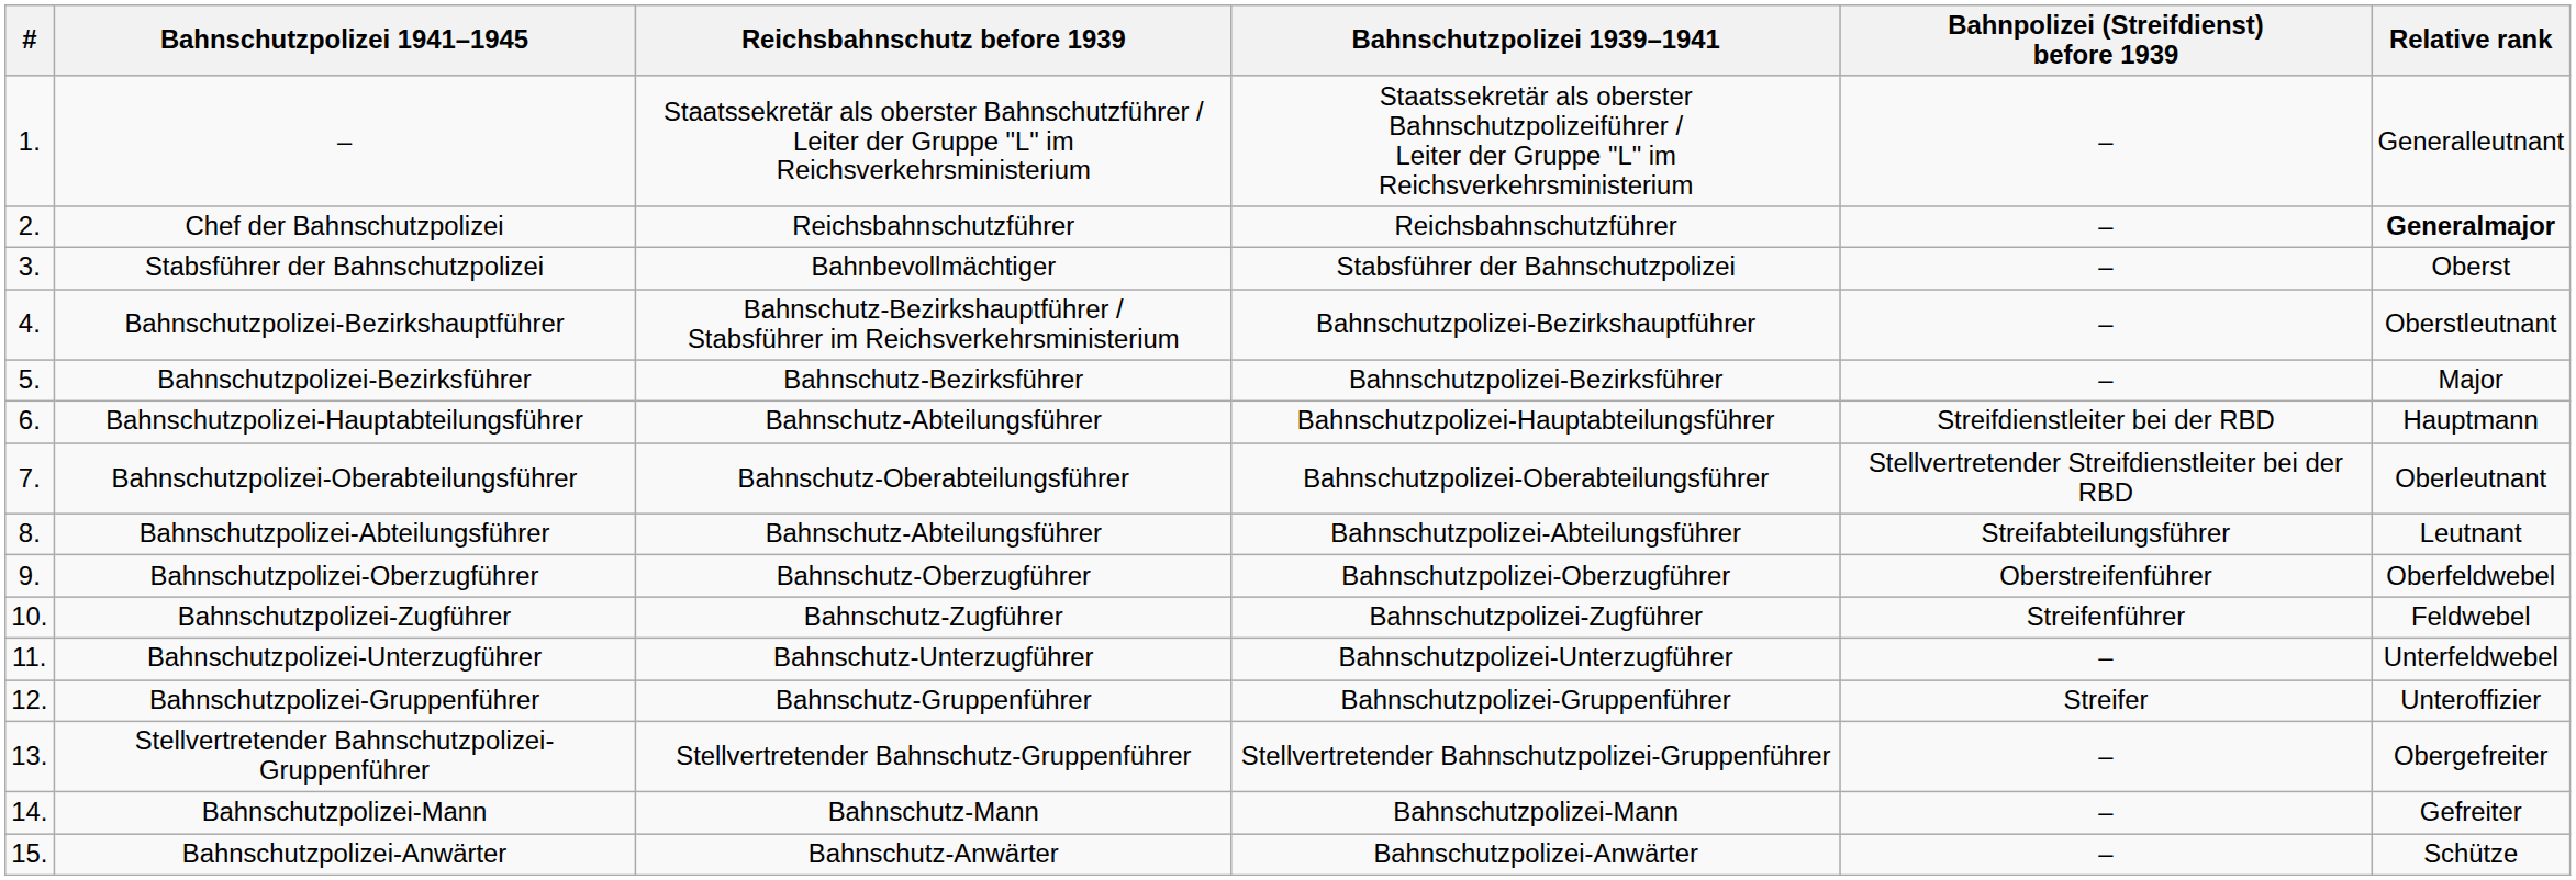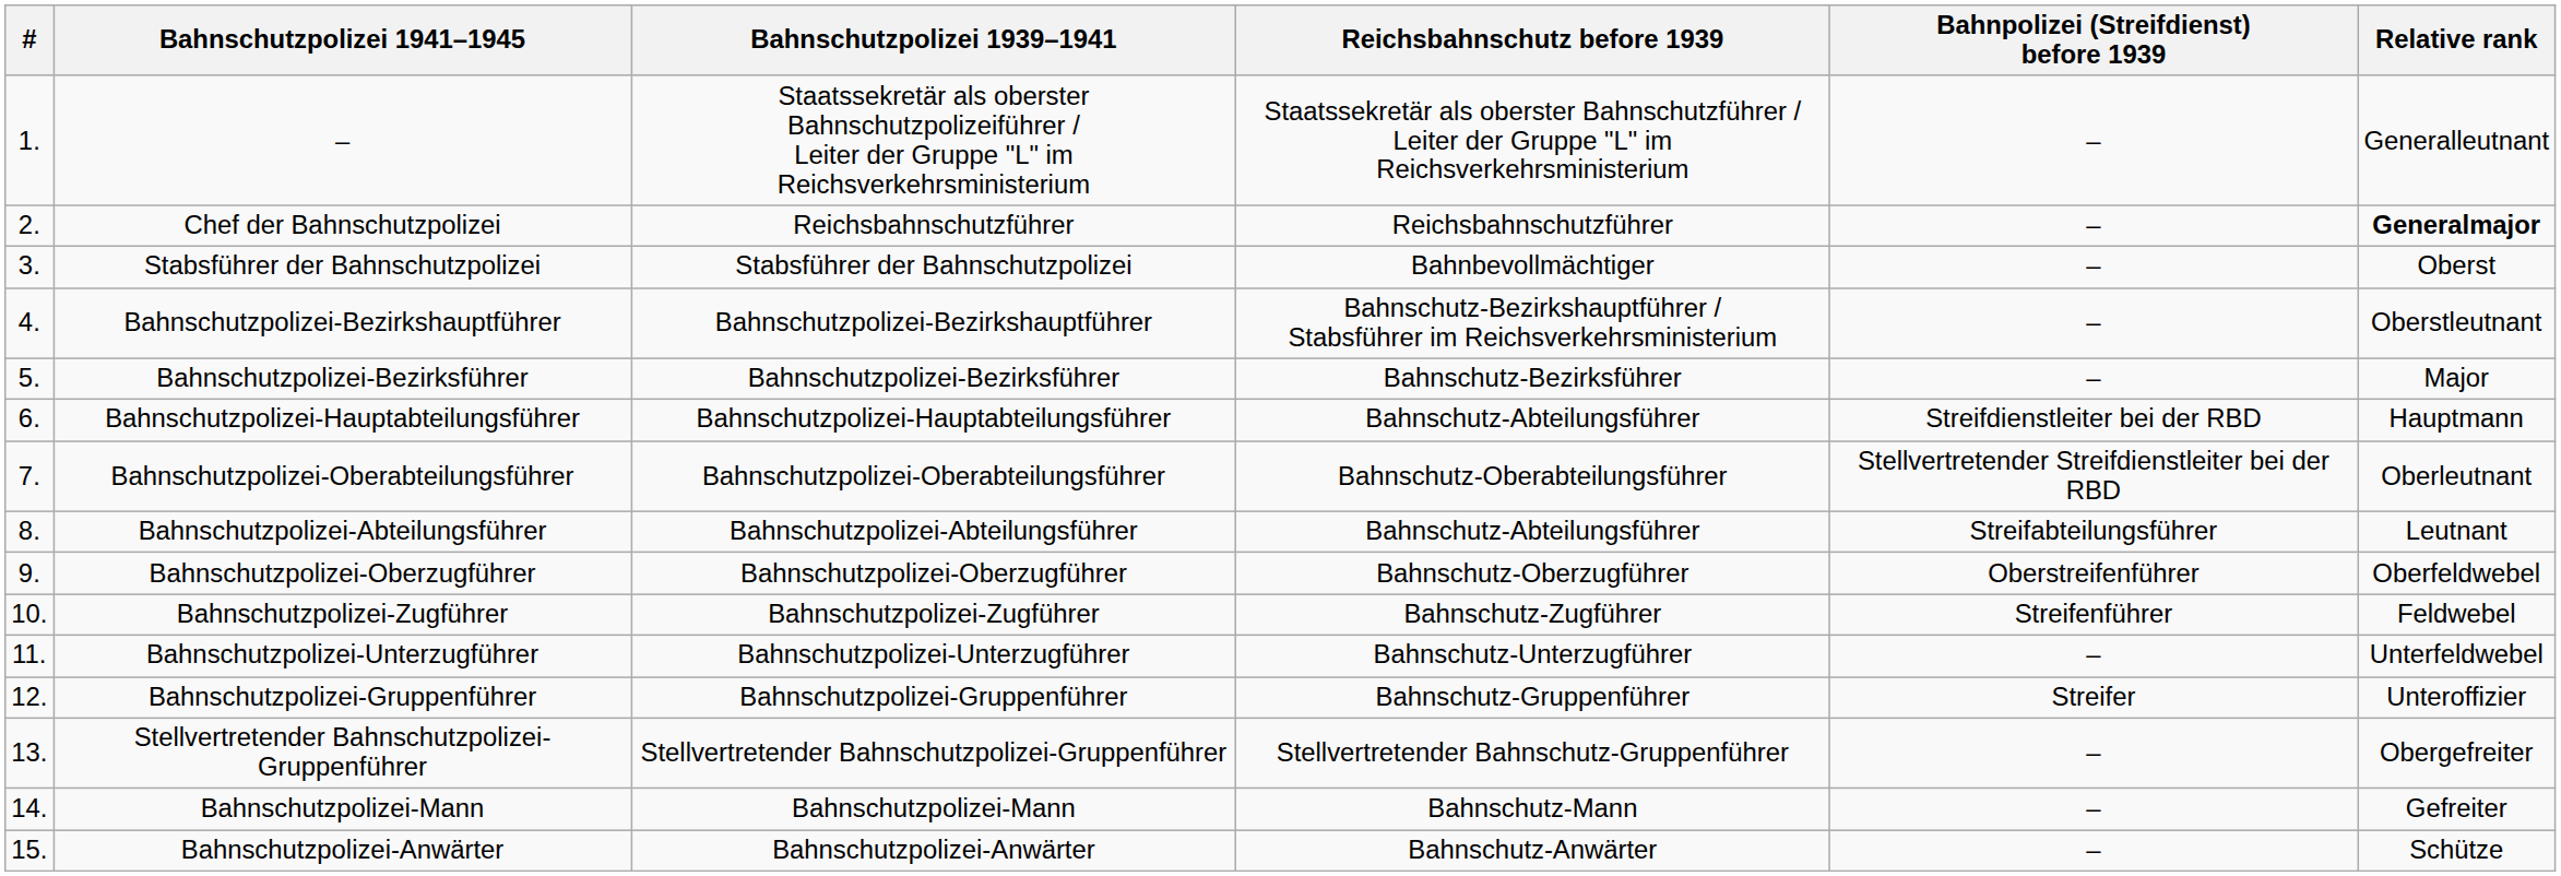columns swapped: Bahnschutzpolizei 1939–1941 <-> Reichsbahnschutz before 1939
